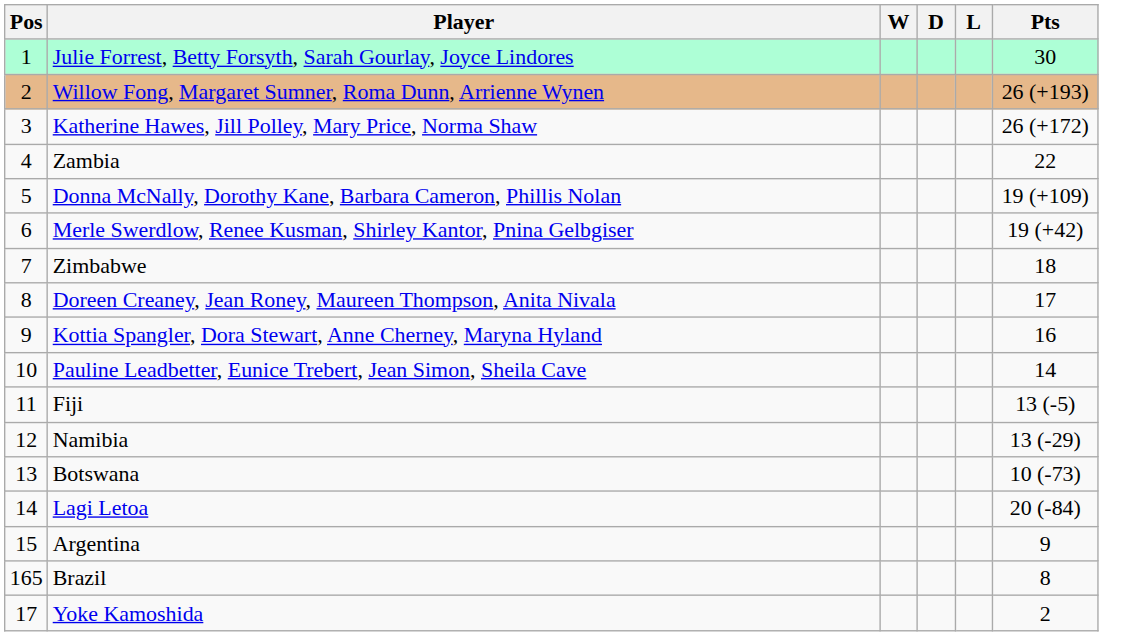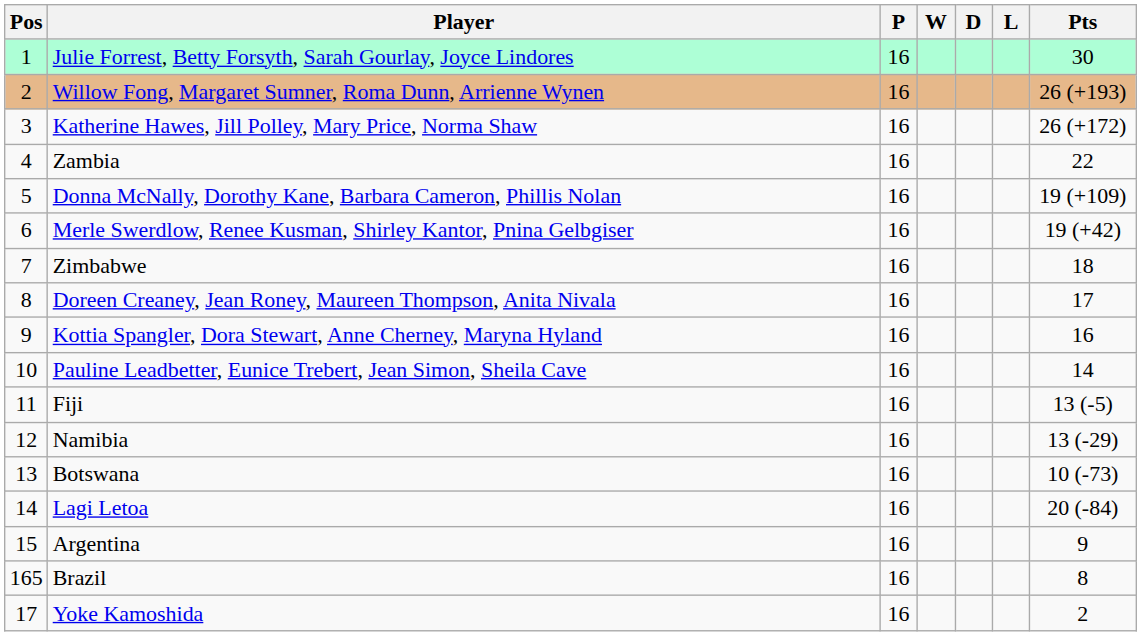+ column: P | 16 | 16 | 16 | 16 | 16 | 16 | 16 | 16 | 16 | 16 | 16 | 16 | 16 | 16 | 16 | 16 | 16
